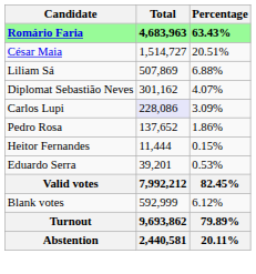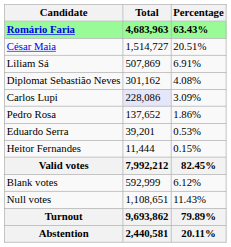Liliam Sá | Percentage: 6.88% -> 6.91%
Diplomat Sebastião Neves | Percentage: 4.07% -> 4.08%
rows swapped: Eduardo Serra <-> Heitor Fernandes
+ row: Null votes | 1,108,651 | 11.43%
